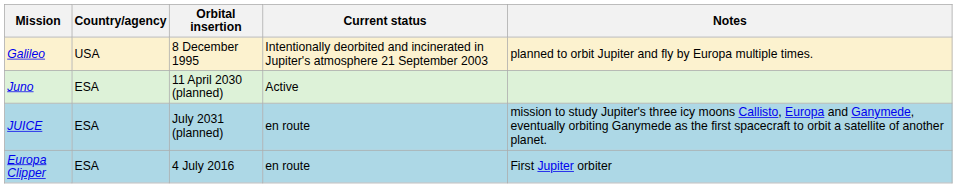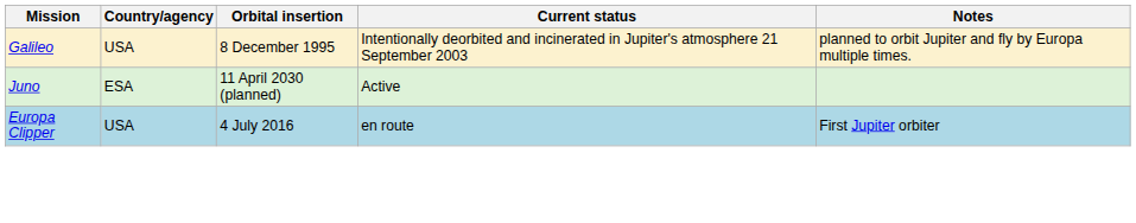- row: JUICE | ESA | July 2031 (planned) | en route | mission to study Jupiter's three icy moons Callisto, Europa and Ganymede, eventually orbiting Ganymede as the first spacecraft to orbit a satellite of another planet.
Europa Clipper | Country/agency: ESA -> USA
